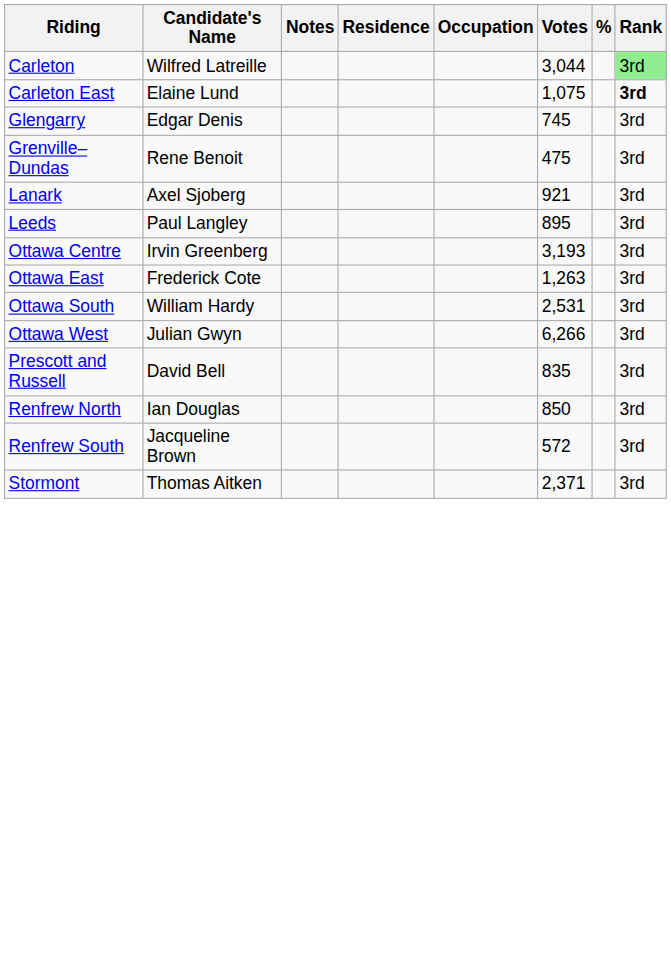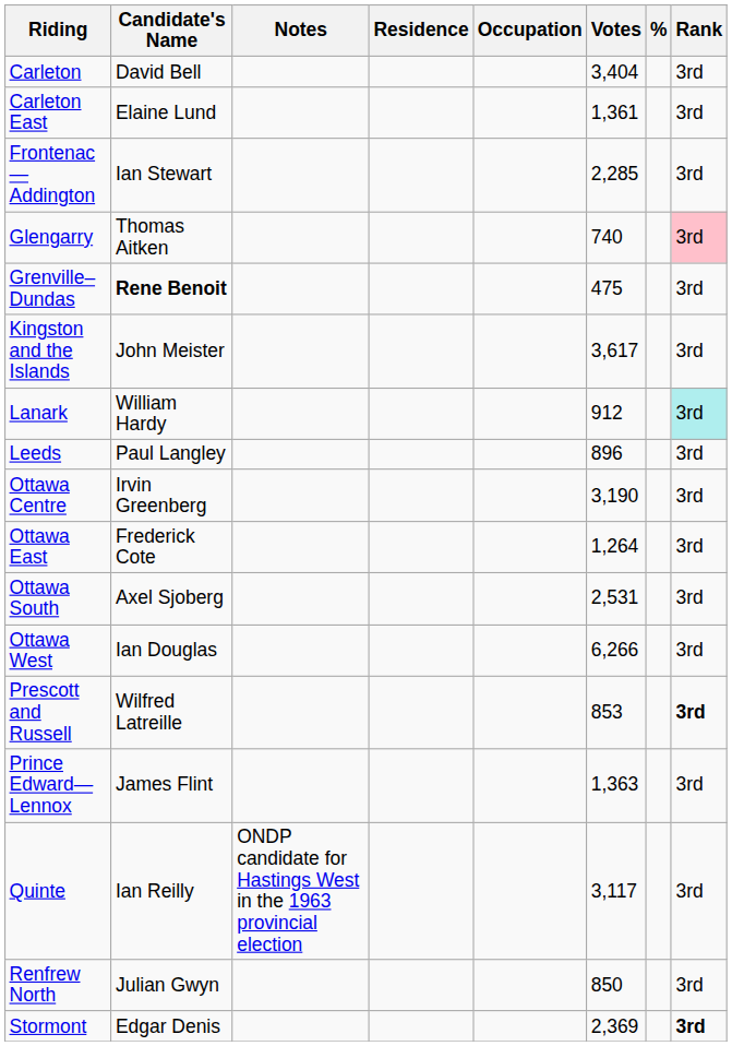Carleton | Candidate's Name: Wilfred Latreille -> David Bell
Carleton | Votes: 3,044 -> 3,404
Carleton | Rank: lightgreen background -> no background
Carleton East | Votes: 1,075 -> 1,361
Carleton East | Rank: bold -> normal
+ row: Frontenac—Addington | Ian Stewart | 2,285 | 3rd
Glengarry | Candidate's Name: Edgar Denis -> Thomas Aitken
Glengarry | Votes: 745 -> 740
Glengarry | Rank: no background -> pink background
Grenville–Dundas | Candidate's Name: normal -> bold
+ row: Kingston and the Islands | John Meister | 3,617 | 3rd
Lanark | Candidate's Name: Axel Sjoberg -> William Hardy
Lanark | Votes: 921 -> 912
Lanark | Rank: no background -> paleturquoise background
Leeds | Votes: 895 -> 896
Ottawa Centre | Votes: 3,193 -> 3,190
Ottawa East | Votes: 1,263 -> 1,264
Ottawa South | Candidate's Name: William Hardy -> Axel Sjoberg
Ottawa West | Candidate's Name: Julian Gwyn -> Ian Douglas
Prescott and Russell | Candidate's Name: David Bell -> Wilfred Latreille
Prescott and Russell | Votes: 835 -> 853
Prescott and Russell | Rank: normal -> bold
+ row: Prince Edward—Lennox | James Flint | 1,363 | 3rd
+ row: Quinte | Ian Reilly | ONDP candidate for Hastings West in the 1963 provincial election | 3,117 | 3rd
Renfrew North | Candidate's Name: Ian Douglas -> Julian Gwyn
- row: Renfrew South | Jacqueline Brown | 572 | 3rd
Stormont | Candidate's Name: Thomas Aitken -> Edgar Denis
Stormont | Votes: 2,371 -> 2,369
Stormont | Rank: normal -> bold
